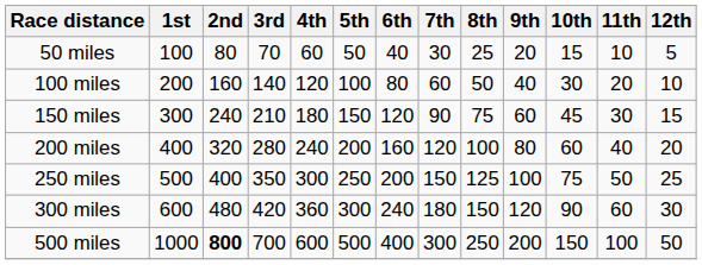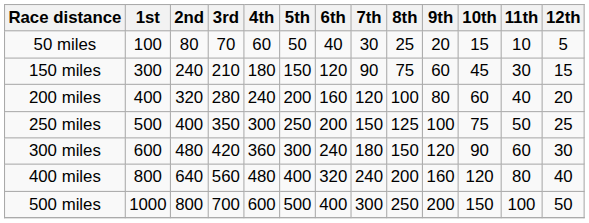- row: 100 miles | 200 | 160 | 140 | 120 | 100 | 80 | 60 | 50 | 40 | 30 | 20 | 10
+ row: 400 miles | 800 | 640 | 560 | 480 | 400 | 320 | 240 | 200 | 160 | 120 | 80 | 40
500 miles | 2nd: bold -> normal
